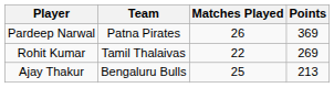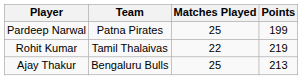Pardeep Narwal | Matches Played: 26 -> 25
Pardeep Narwal | Points: 369 -> 199
Rohit Kumar | Points: 269 -> 219
